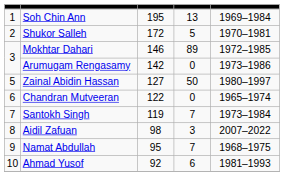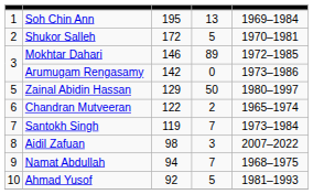Zainal Abidin Hassan | column 3: 127 -> 129
Chandran Mutveeran | column 4: 0 -> 2
Namat Abdullah | column 3: 95 -> 94
Ahmad Yusof | column 4: 6 -> 5
